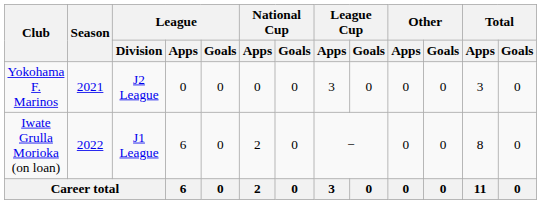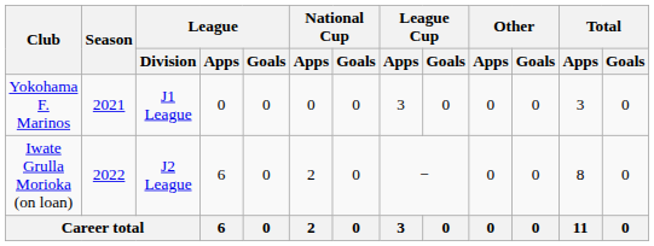Yokohama F. Marinos | League / Division: J2 League -> J1 League
Iwate Grulla Morioka (on loan) | League / Division: J1 League -> J2 League
